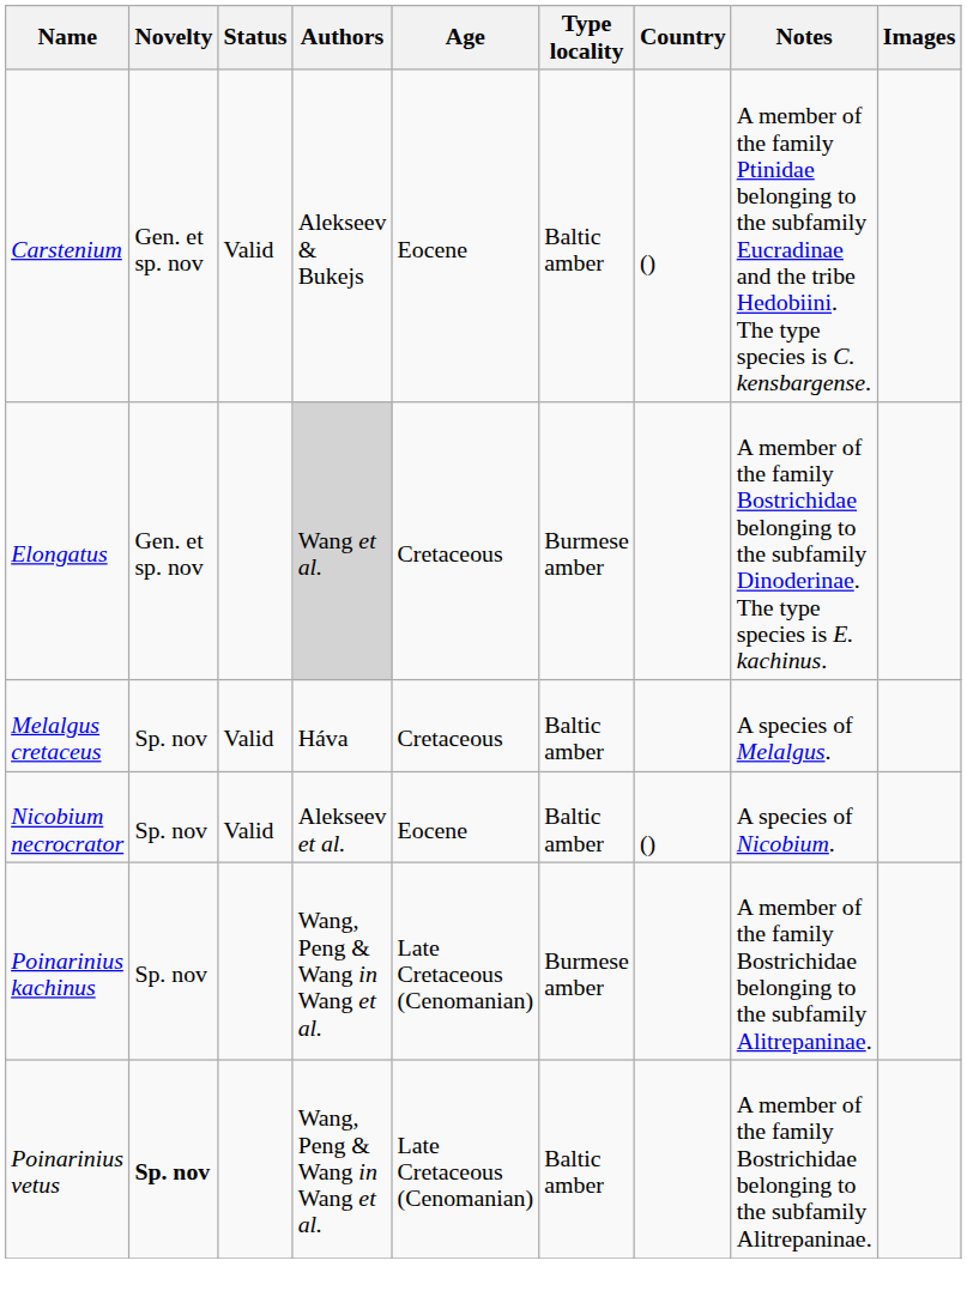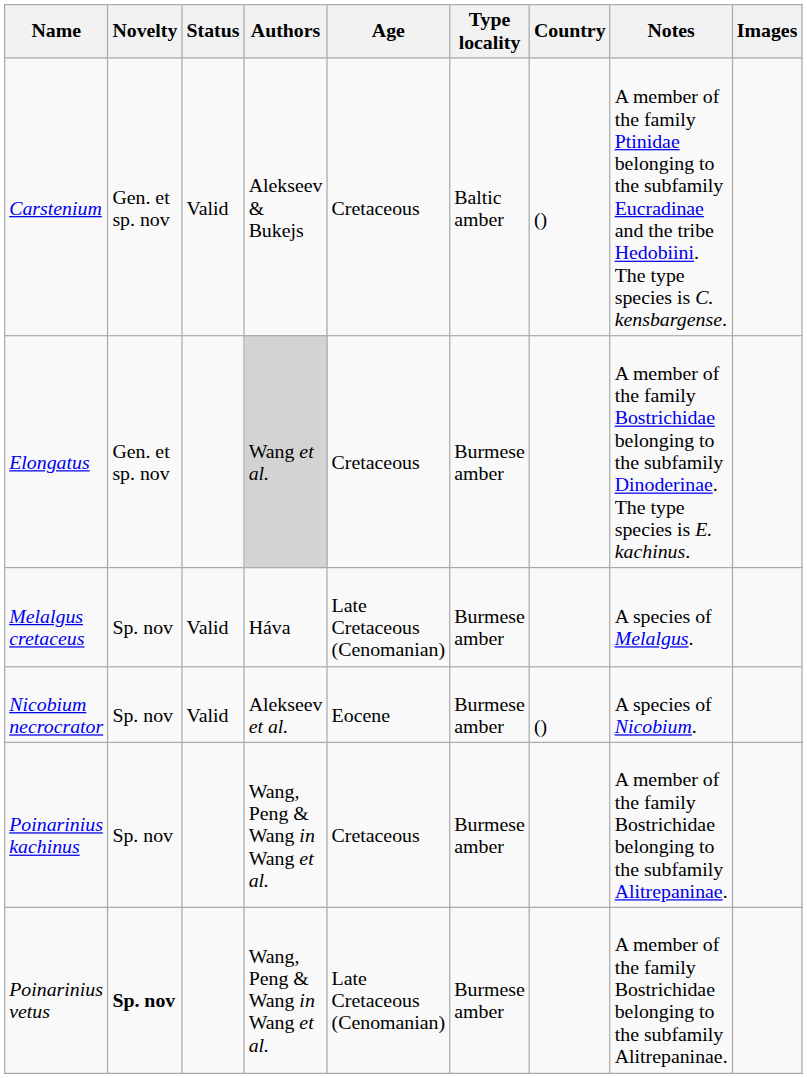Carstenium | Age: Eocene -> Cretaceous
Melalgus cretaceus | Age: Cretaceous -> Late Cretaceous (Cenomanian)
Melalgus cretaceus | Type locality: Baltic amber -> Burmese amber
Nicobium necrocrator | Type locality: Baltic amber -> Burmese amber
Poinarinius kachinus | Age: Late Cretaceous (Cenomanian) -> Cretaceous
Poinarinius vetus | Type locality: Baltic amber -> Burmese amber
